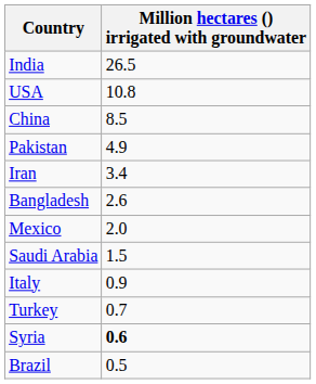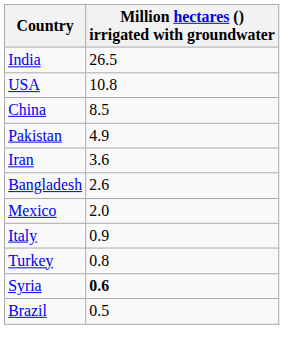Iran | Million hectares () irrigated with groundwater: 3.4 -> 3.6
- row: Saudi Arabia | 1.5
Turkey | Million hectares () irrigated with groundwater: 0.7 -> 0.8
